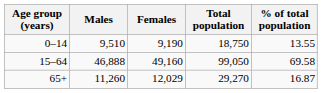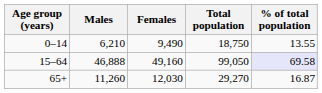0–14 | Males: 9,510 -> 6,210
0–14 | Females: 9,190 -> 9,490
15–64 | % of total population: no background -> lavender background
65+ | Females: 12,029 -> 12,030
